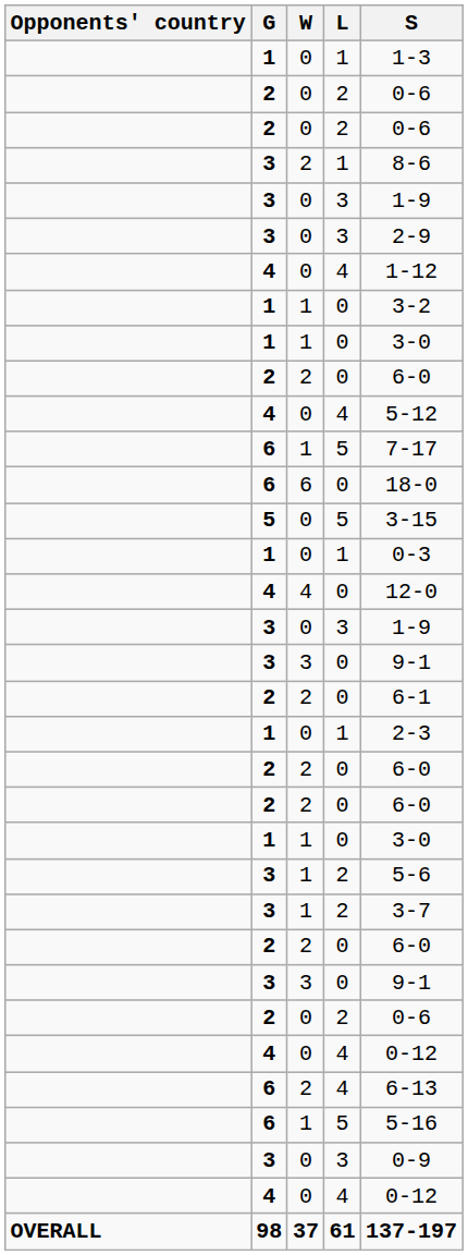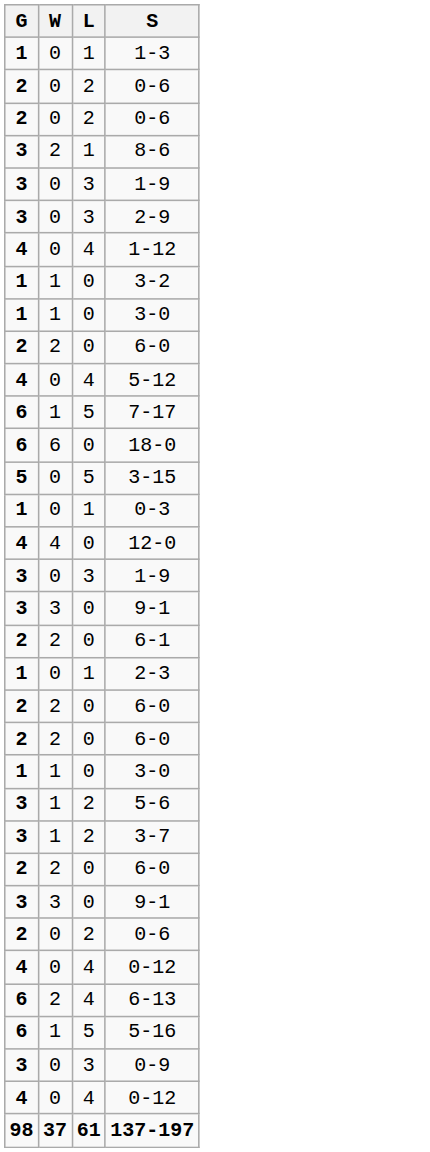- column: Opponents' country | OVERALL
